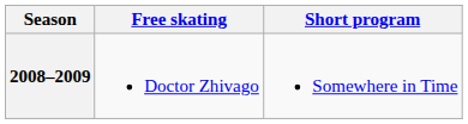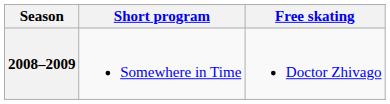columns swapped: Short program <-> Free skating
